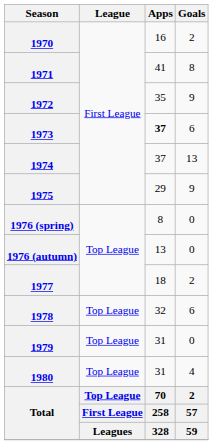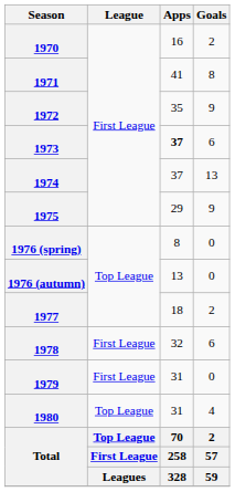1978 | League: Top League -> First League
1979 | League: Top League -> First League
